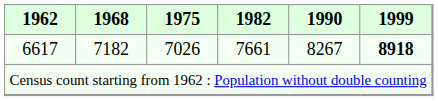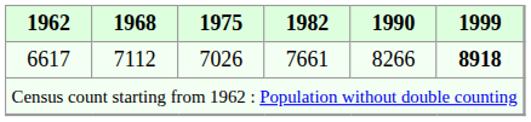6617 | 1968: 7182 -> 7112
6617 | 1990: 8267 -> 8266
